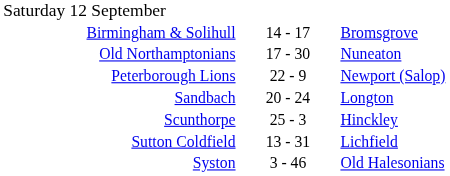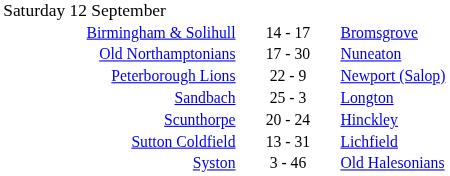Sandbach | column 2: 20 - 24 -> 25 - 3
Scunthorpe | column 2: 25 - 3 -> 20 - 24
